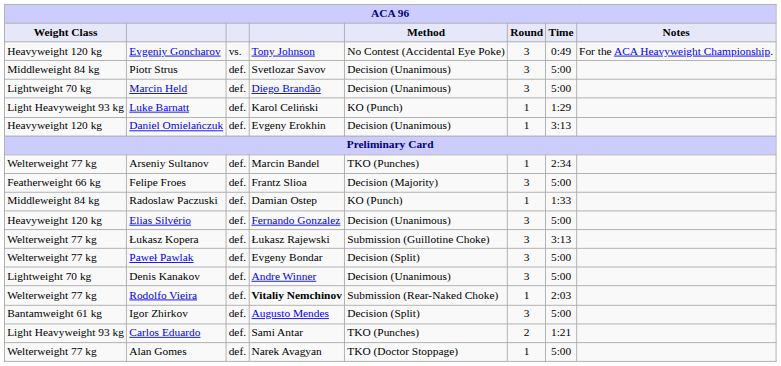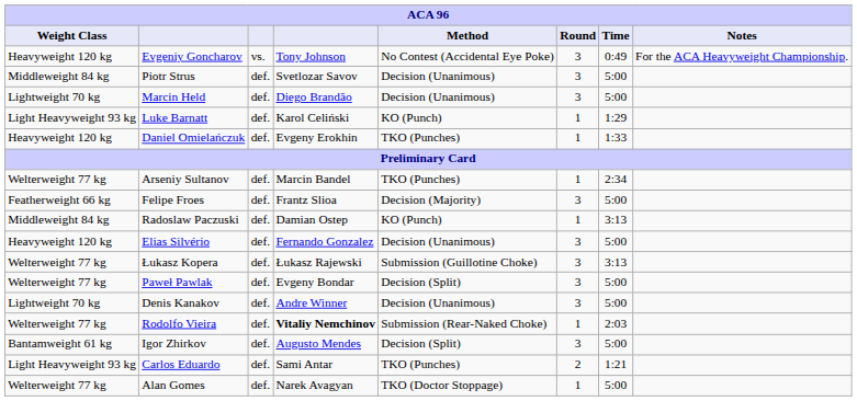Daniel Omielańczuk | Method: Decision (Unanimous) -> TKO (Punches)
Daniel Omielańczuk | Time: 3:13 -> 1:33
Radoslaw Paczuski | Time: 1:33 -> 3:13
